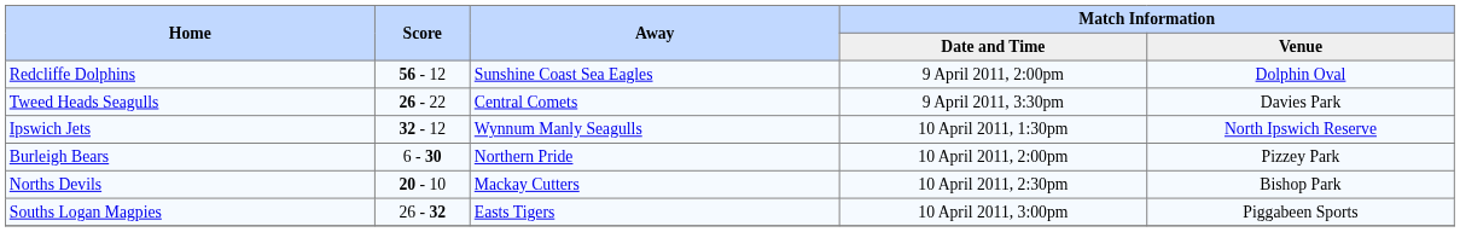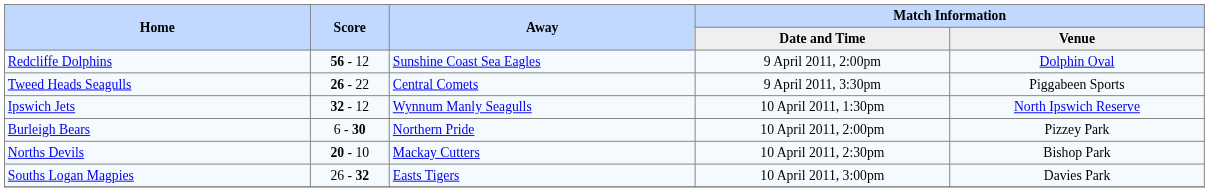Tweed Heads Seagulls | Match Information / Venue: Davies Park -> Piggabeen Sports
Souths Logan Magpies | Match Information / Venue: Piggabeen Sports -> Davies Park
